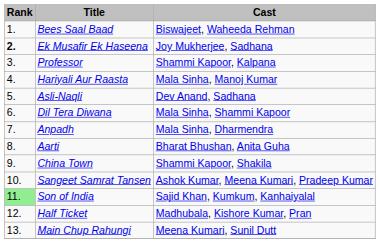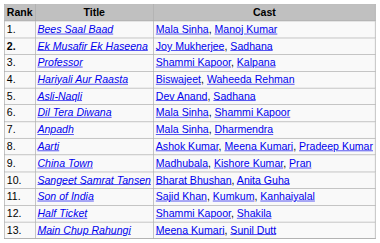Bees Saal Baad | Cast: Biswajeet, Waheeda Rehman -> Mala Sinha, Manoj Kumar
Hariyali Aur Raasta | Cast: Mala Sinha, Manoj Kumar -> Biswajeet, Waheeda Rehman
Aarti | Cast: Bharat Bhushan, Anita Guha -> Ashok Kumar, Meena Kumari, Pradeep Kumar
China Town | Cast: Shammi Kapoor, Shakila -> Madhubala, Kishore Kumar, Pran
Sangeet Samrat Tansen | Cast: Ashok Kumar, Meena Kumari, Pradeep Kumar -> Bharat Bhushan, Anita Guha
Son of India | Rank: lightgreen background -> no background
Half Ticket | Cast: Madhubala, Kishore Kumar, Pran -> Shammi Kapoor, Shakila
